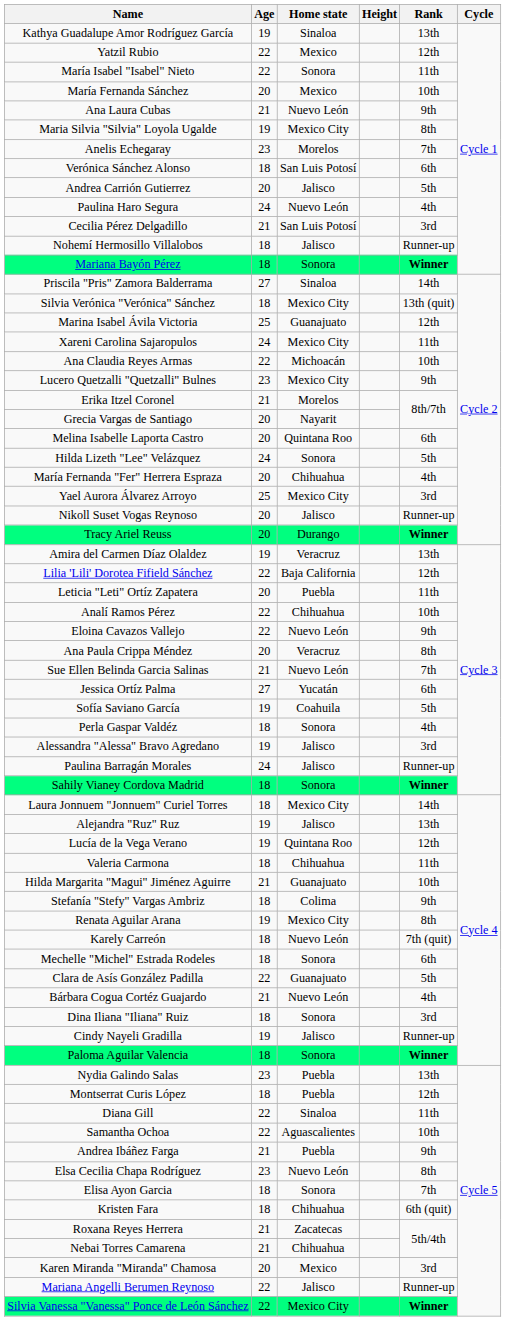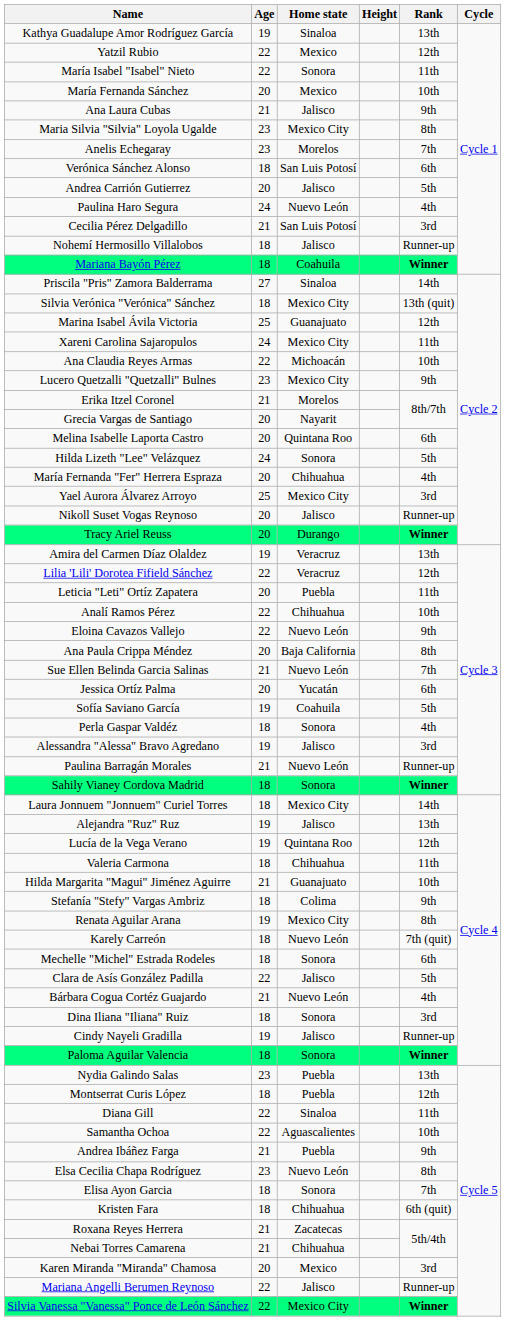Ana Laura Cubas | Home state: Nuevo León -> Jalisco
Maria Silvia "Silvia" Loyola Ugalde | Age: 19 -> 23
Mariana Bayón Pérez | Home state: Sonora -> Coahuila
Lilia 'Lili' Dorotea Fifield Sánchez | Home state: Baja California -> Veracruz
Ana Paula Crippa Méndez | Home state: Veracruz -> Baja California
Jessica Ortíz Palma | Age: 27 -> 20
Paulina Barragán Morales | Age: 24 -> 21
Paulina Barragán Morales | Home state: Jalisco -> Nuevo León
Clara de Asís González Padilla | Home state: Guanajuato -> Jalisco
